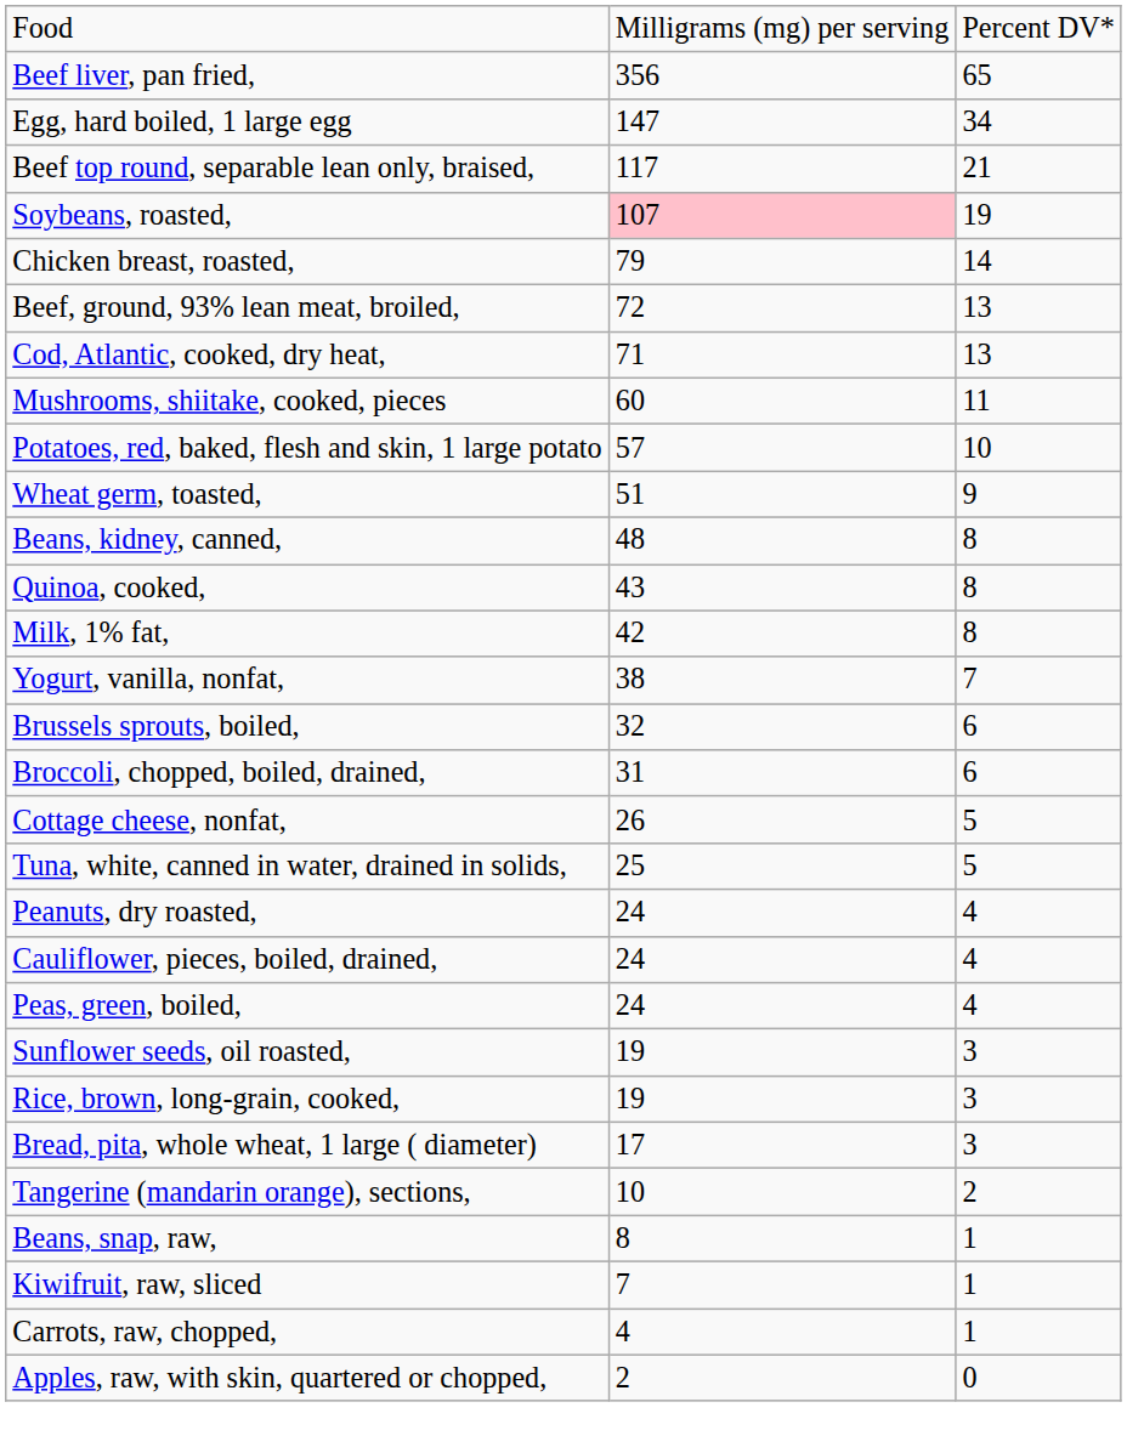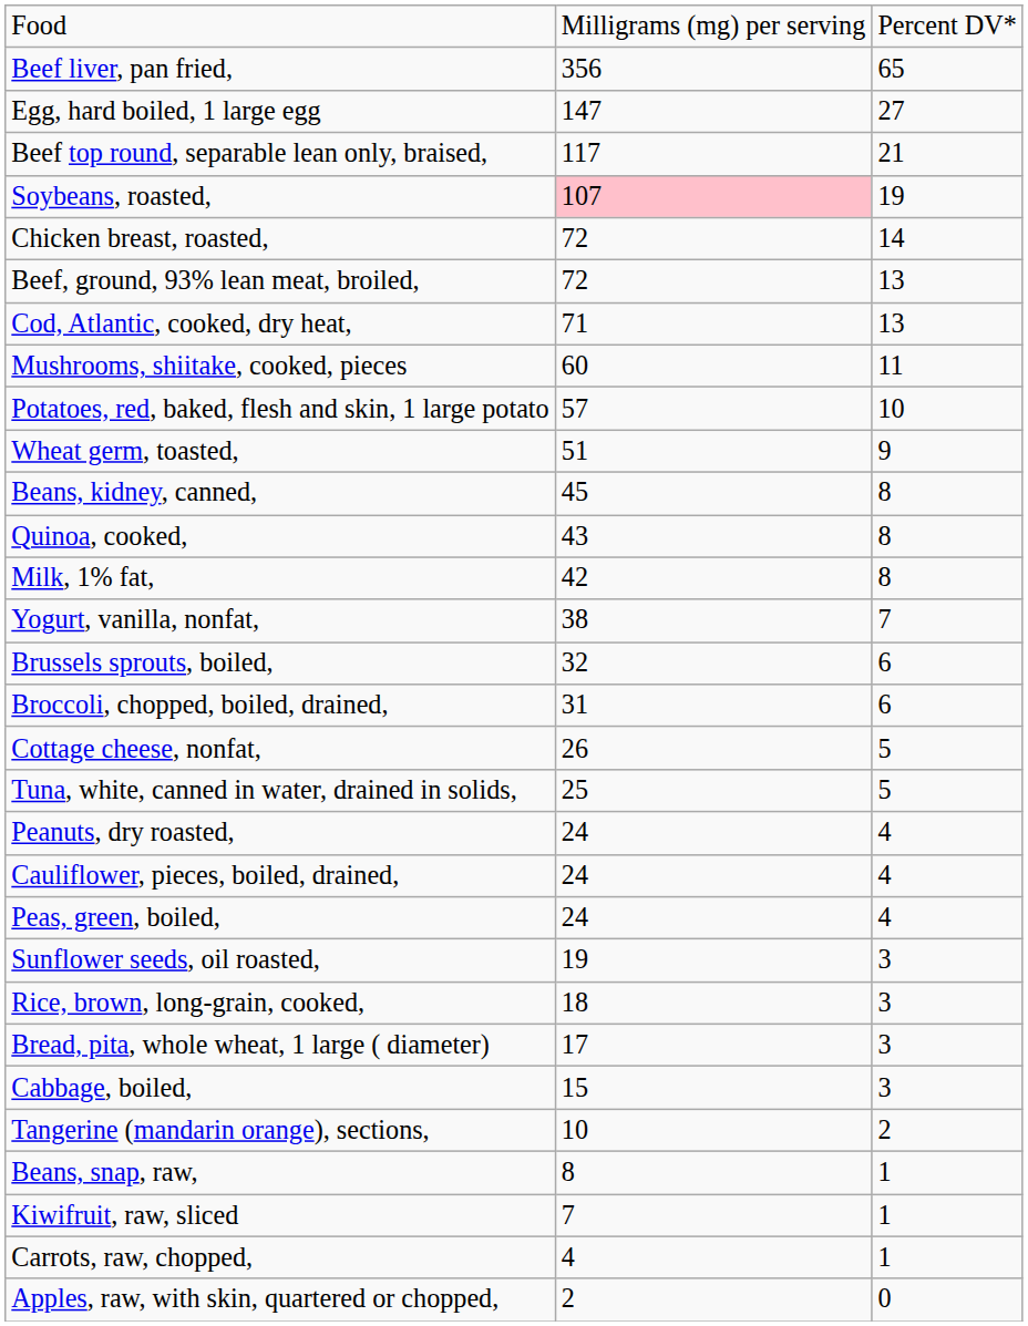Egg, hard boiled, 1 large egg | column 3: 34 -> 27
Chicken breast, roasted, | column 2: 79 -> 72
Beans, kidney, canned, | column 2: 48 -> 45
Rice, brown, long-grain, cooked, | column 2: 19 -> 18
+ row: Cabbage, boiled, | 15 | 3
